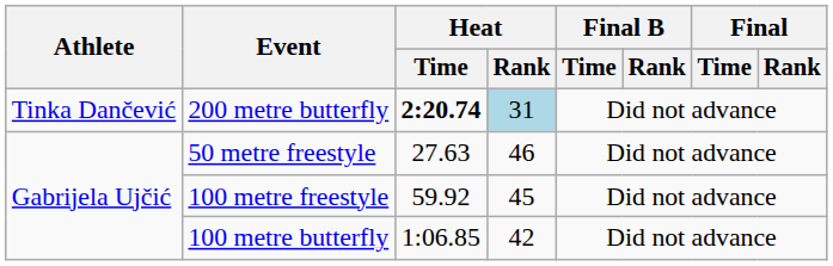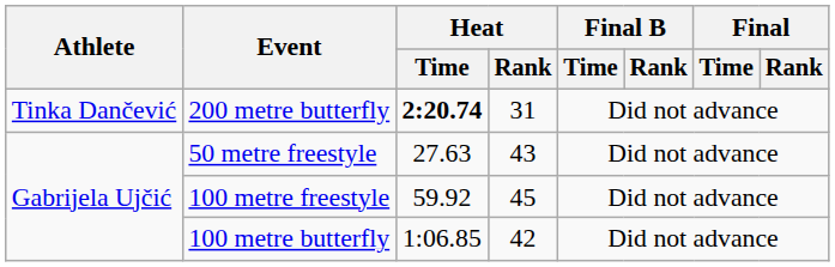200 metre butterfly | Heat / Rank: lightblue background -> no background
50 metre freestyle | Heat / Rank: 46 -> 43
